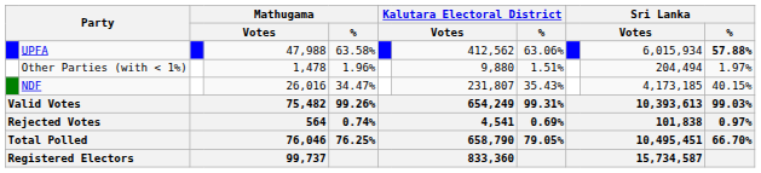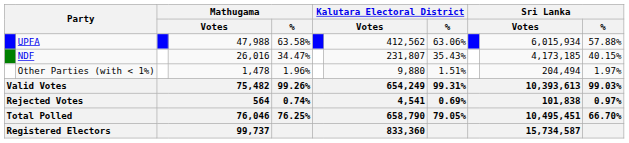UPFA | Sri Lanka / %: bold -> normal
rows swapped: NDF <-> Other Parties (with < 1%)
